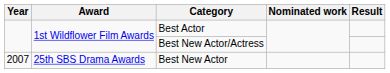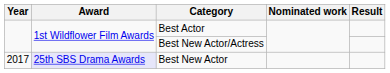Best New Actor | Year: 2007 -> 2017
Best New Actor | Award: no background -> lavender background
